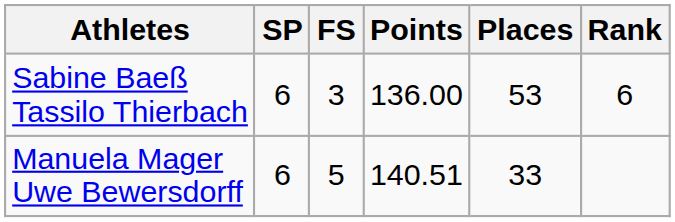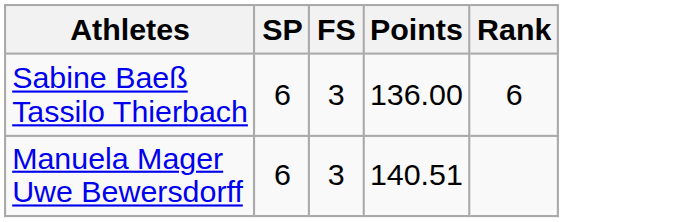- column: Places | 53 | 33
Manuela Mager Uwe Bewersdorff | FS: 5 -> 3
